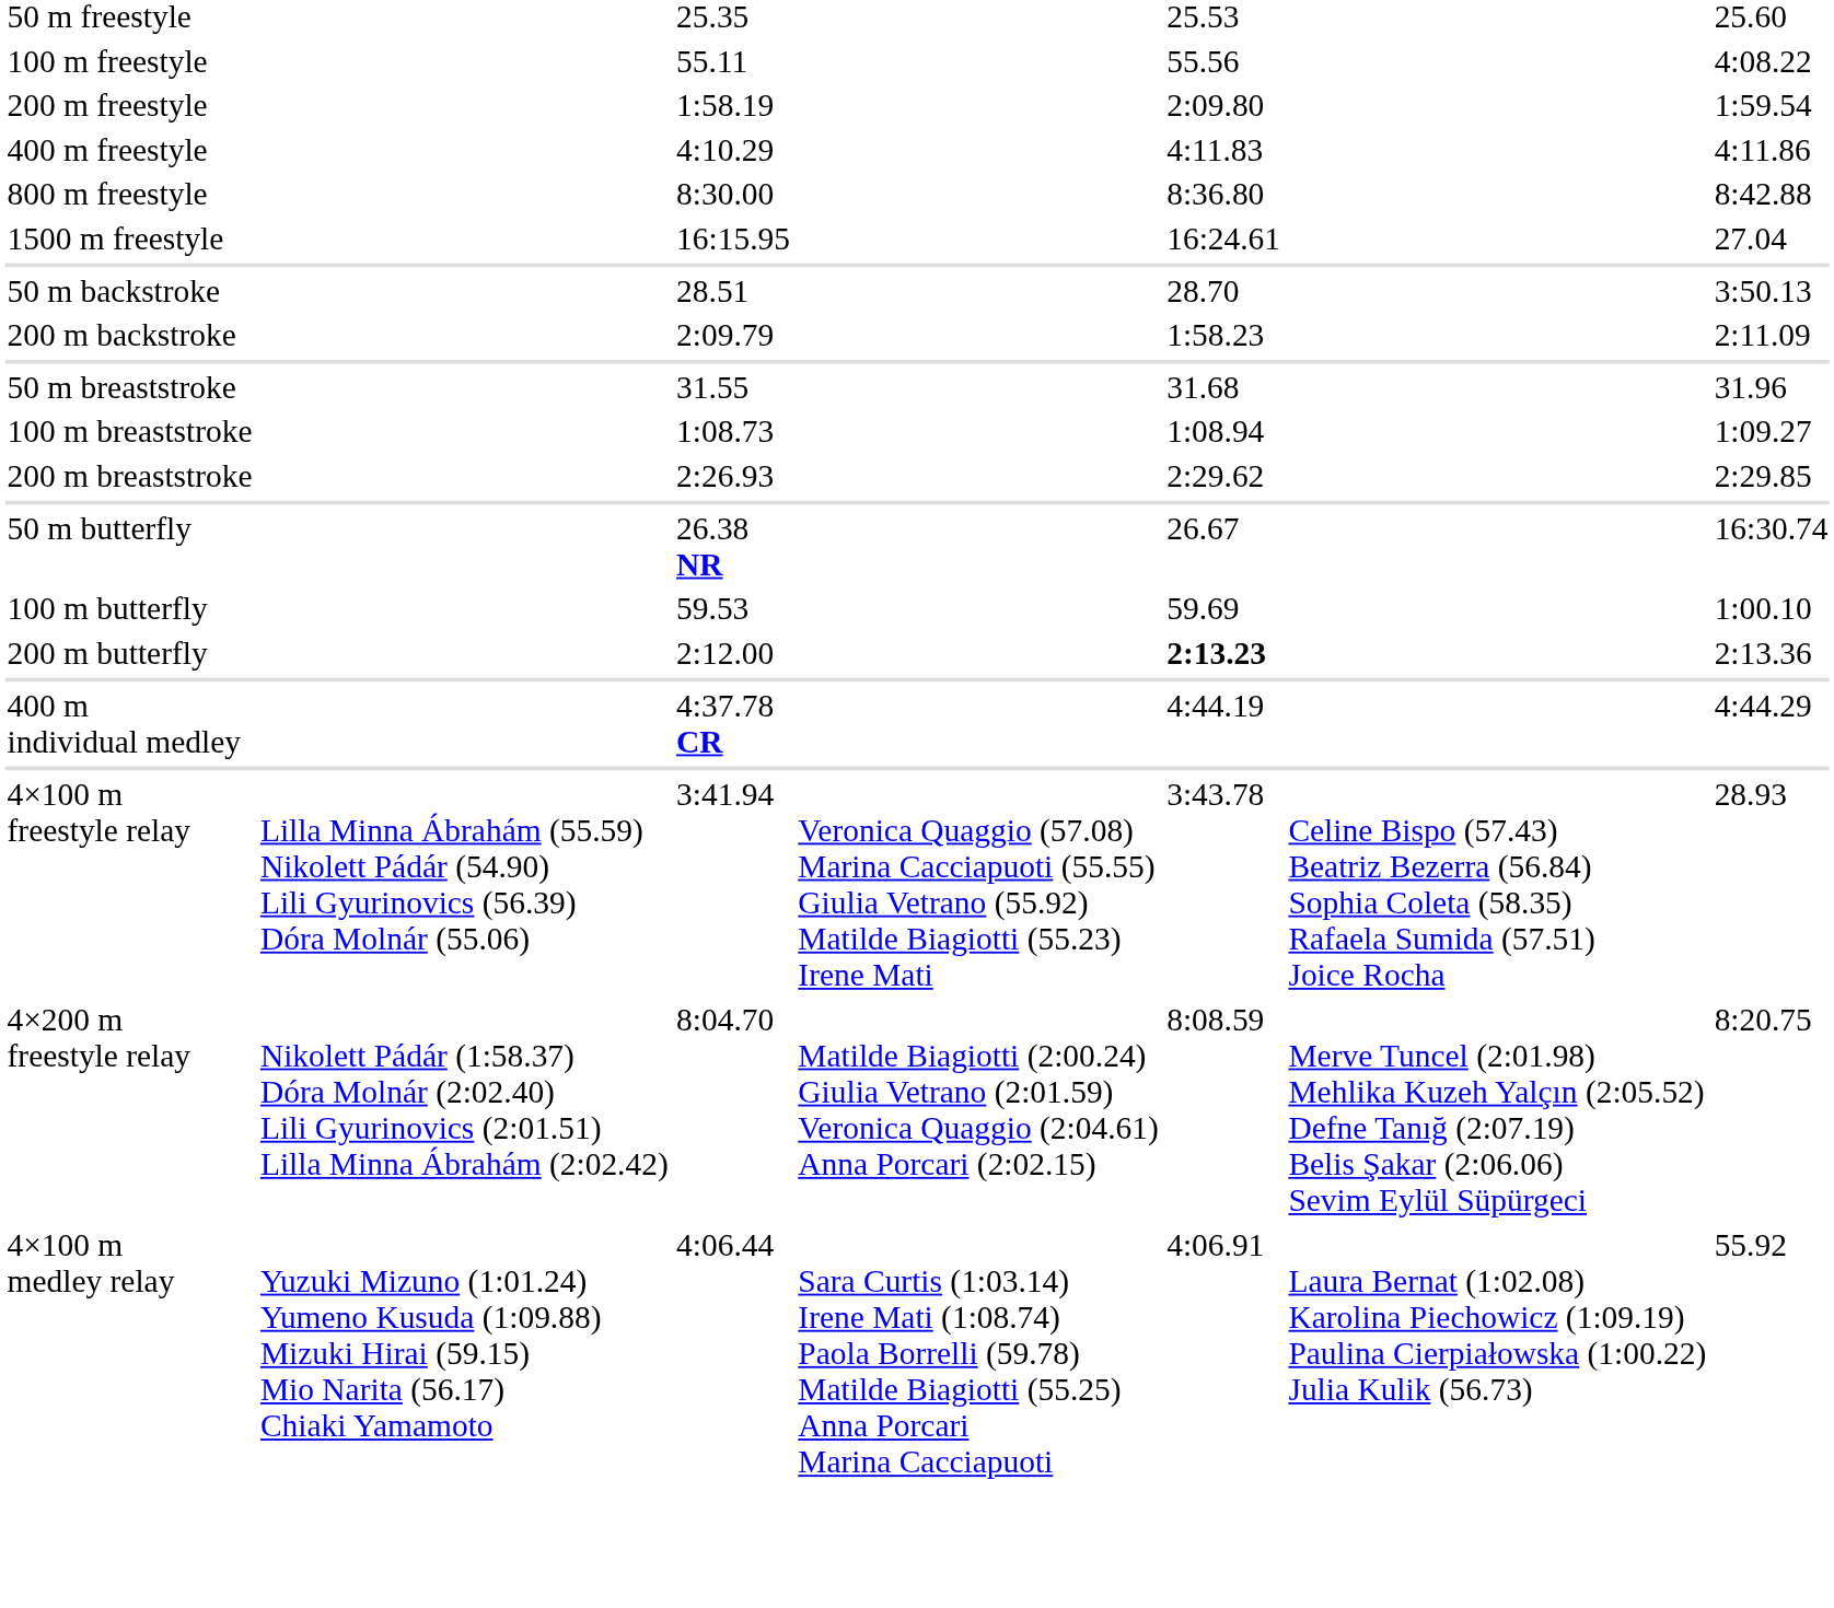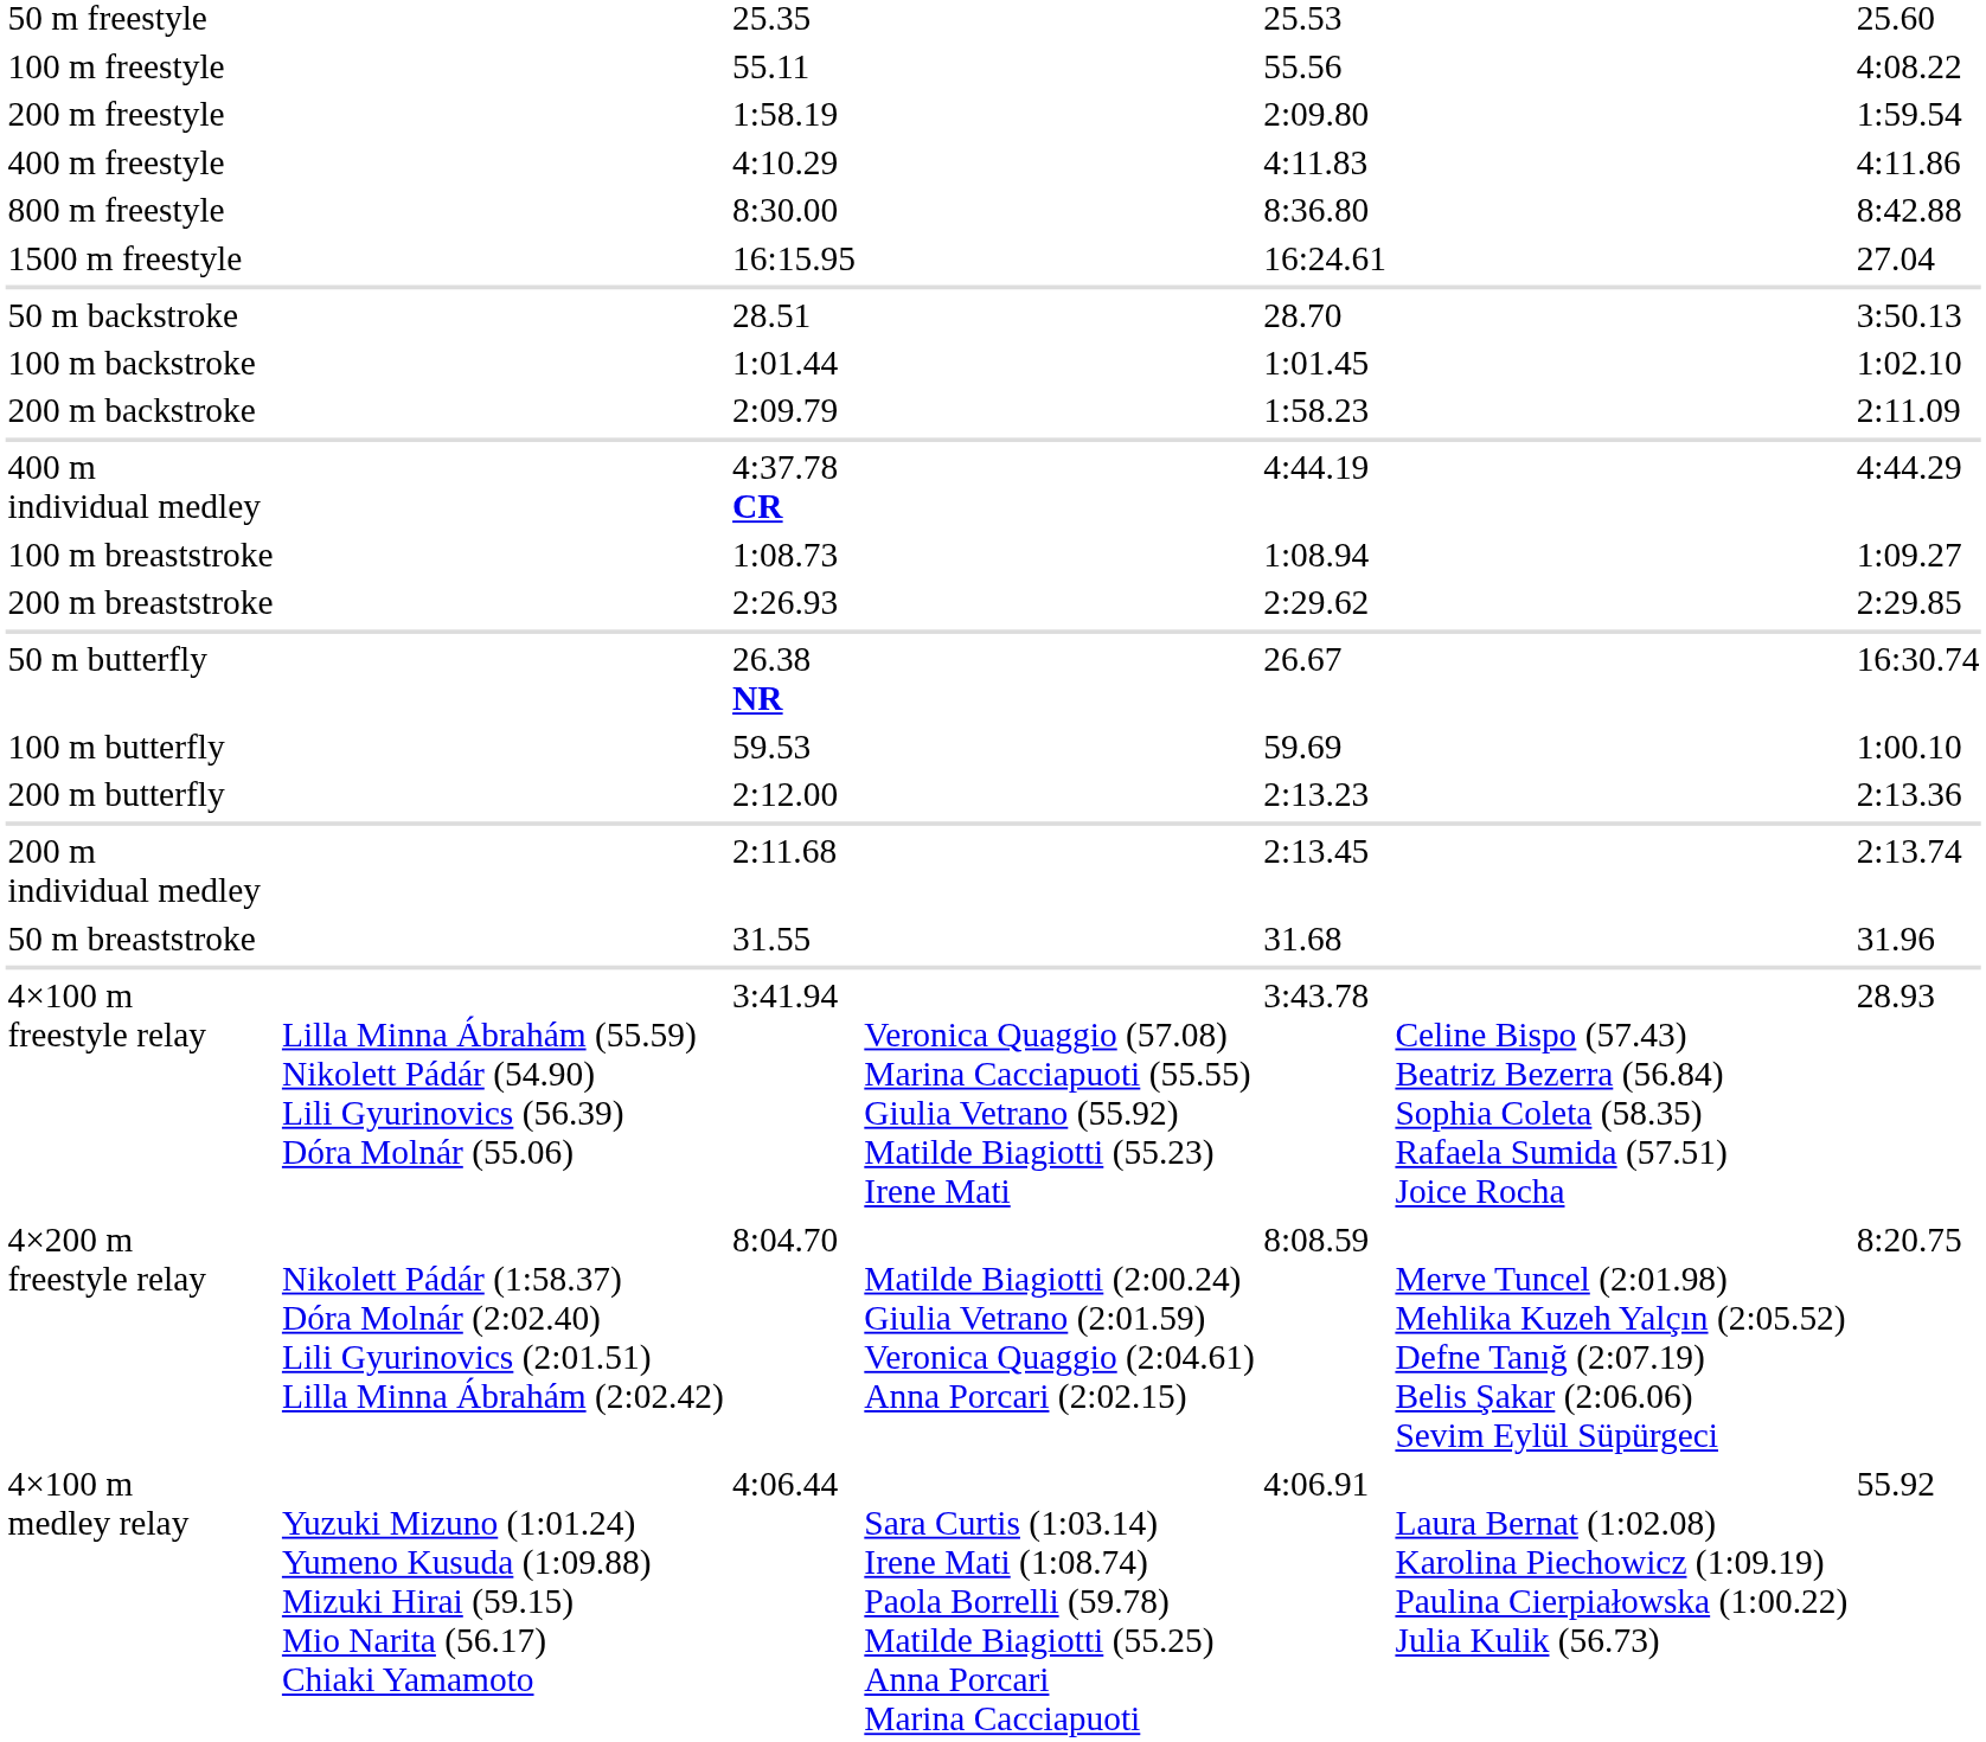+ row: 100 m backstroke | 1:01.44 | 1:01.45 | 1:02.10
rows swapped: 50 m breaststroke <-> 400 m individual medley
200 m butterfly | column 5: bold -> normal
+ row: 200 m individual medley | 2:11.68 | 2:13.45 | 2:13.74
